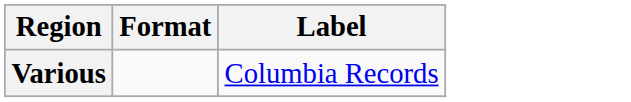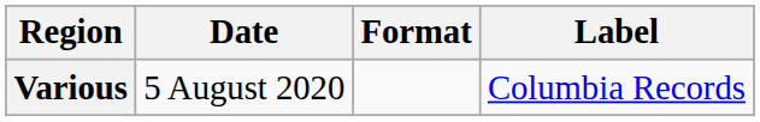+ column: Date | 5 August 2020
